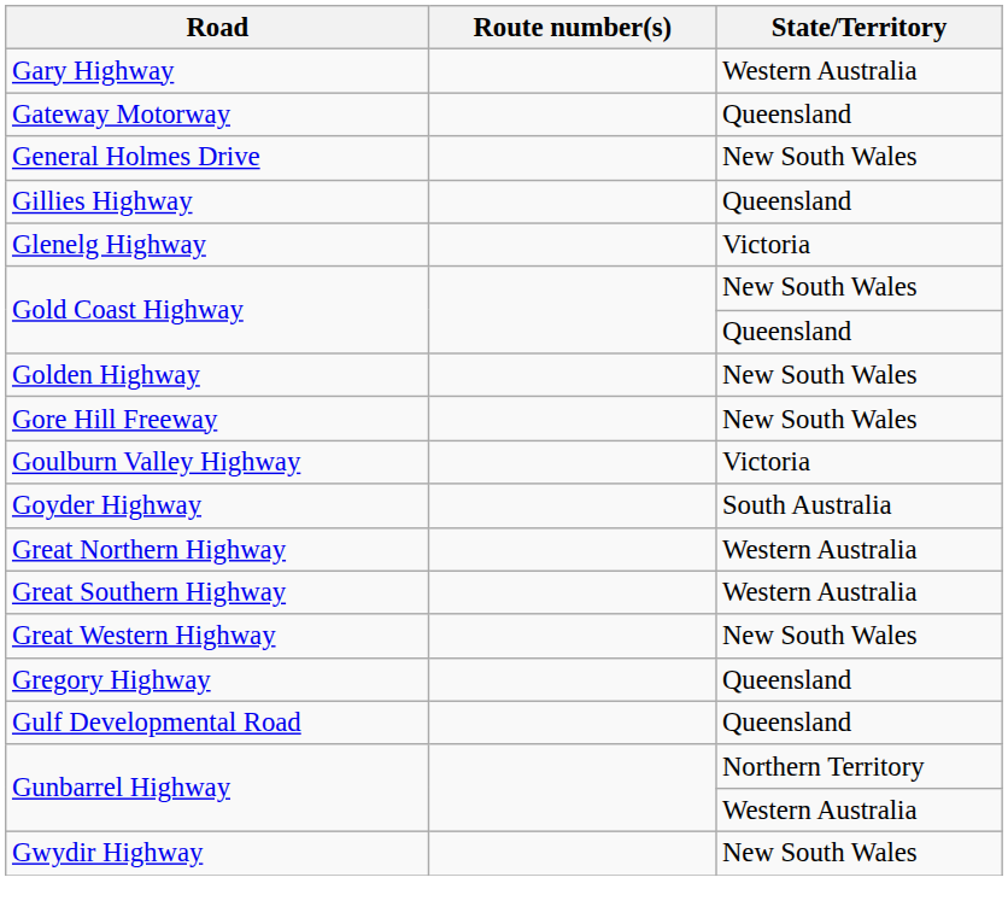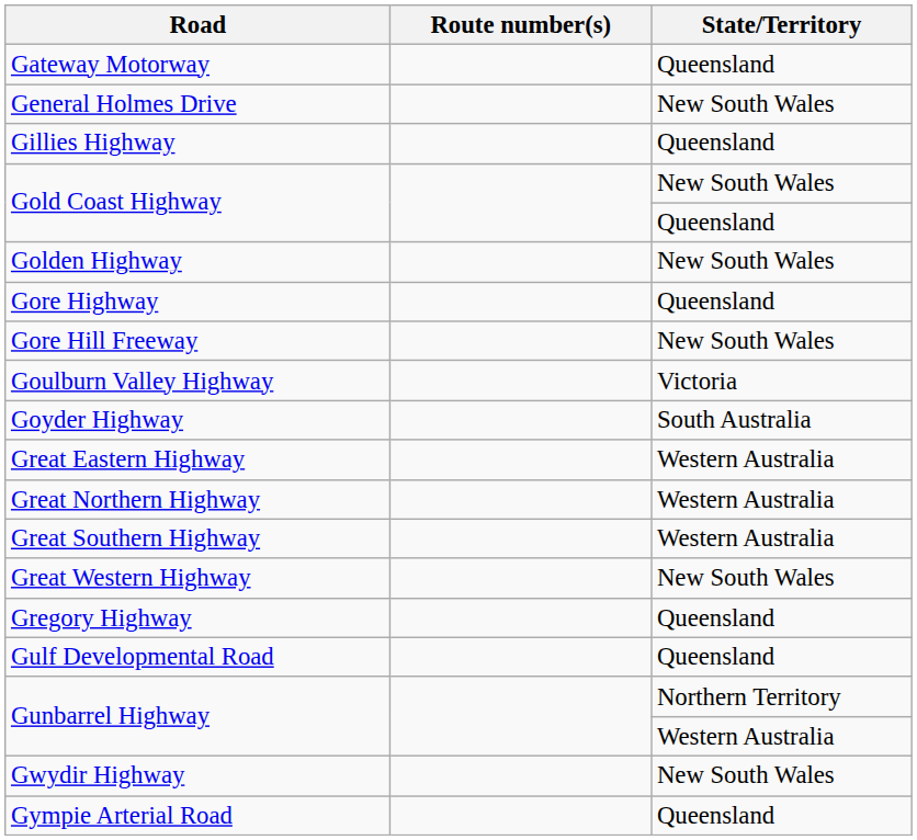- row: Gary Highway | Western Australia
- row: Glenelg Highway | Victoria
+ row: Gore Highway | Queensland
+ row: Great Eastern Highway | Western Australia
+ row: Gympie Arterial Road | Queensland
